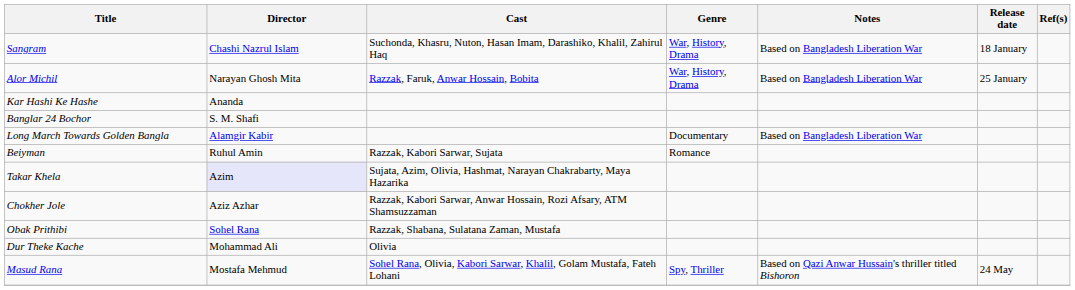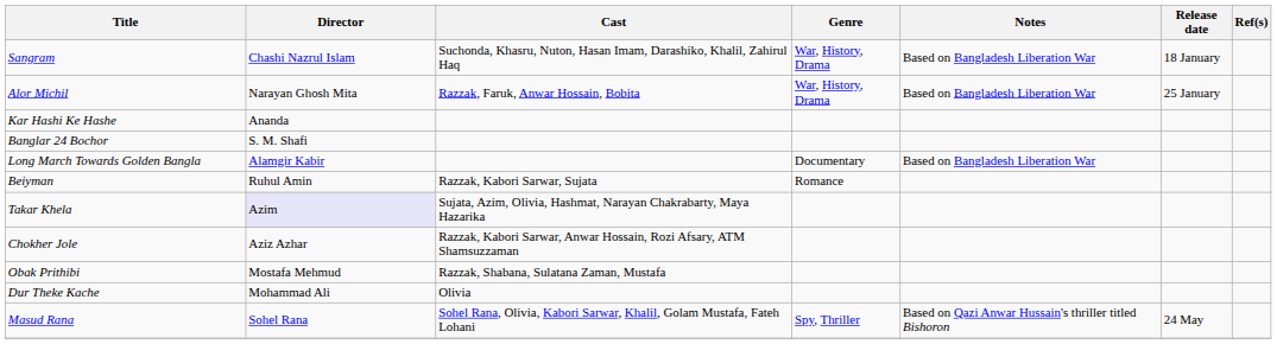Obak Prithibi | Director: Sohel Rana -> Mostafa Mehmud
Masud Rana | Director: Mostafa Mehmud -> Sohel Rana
